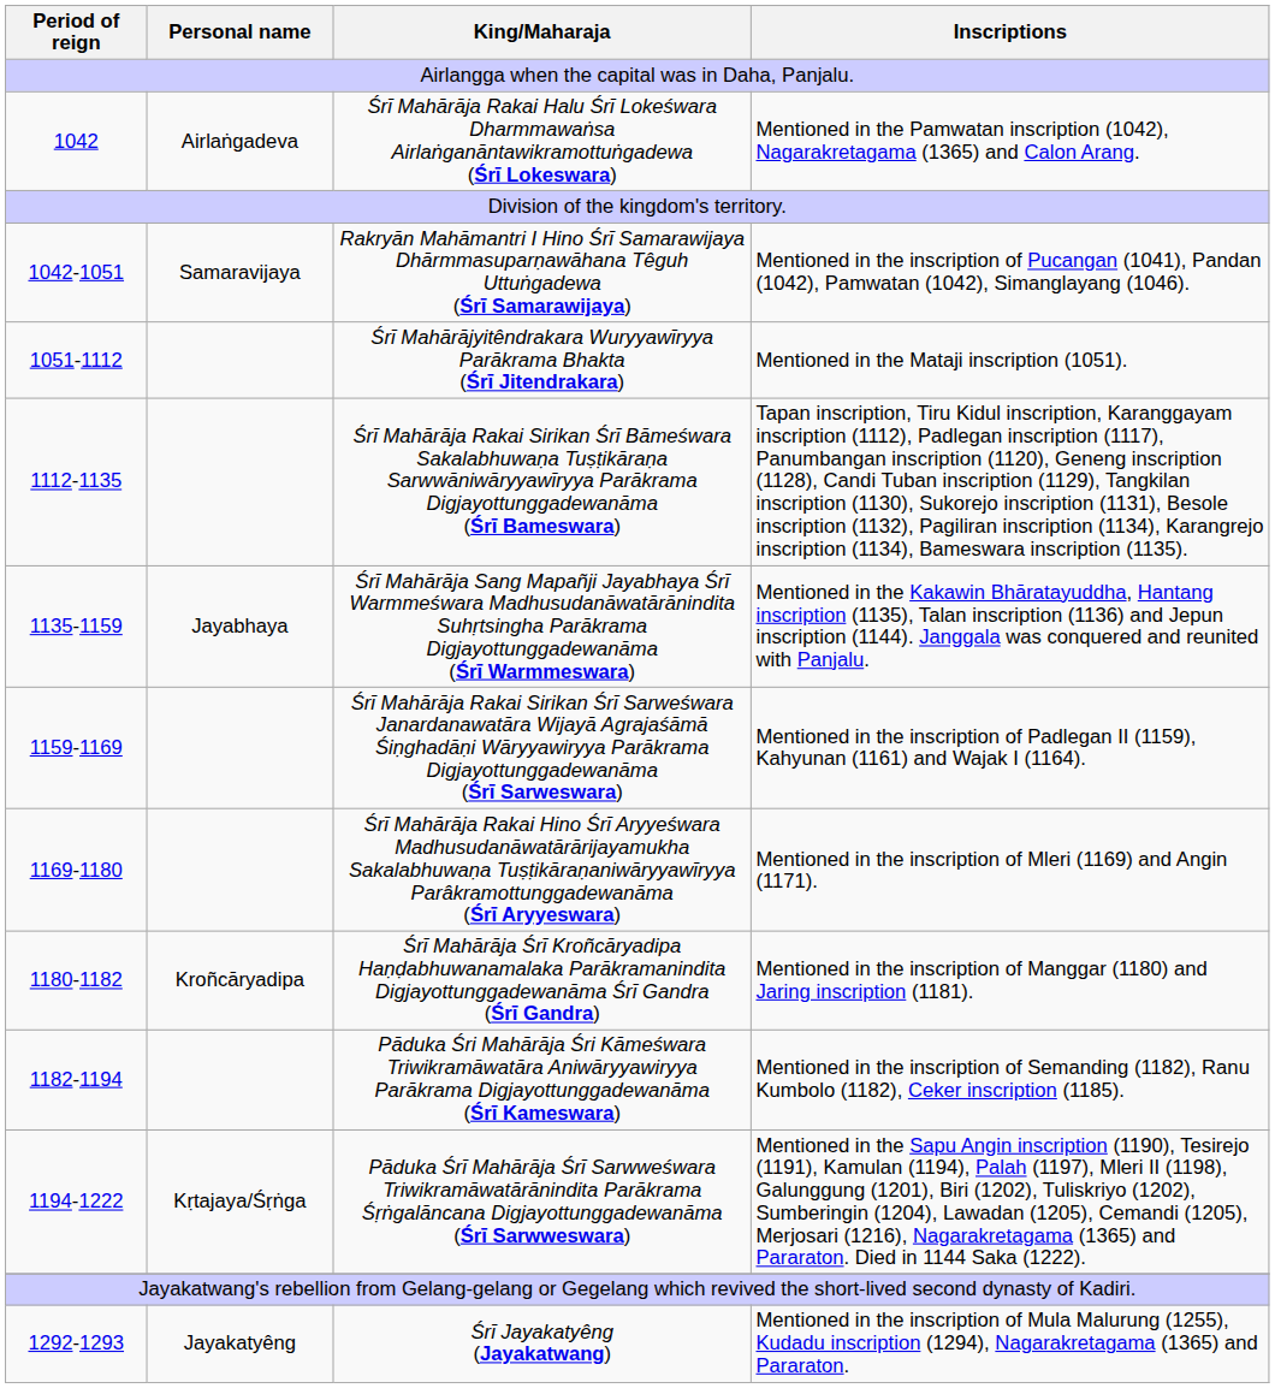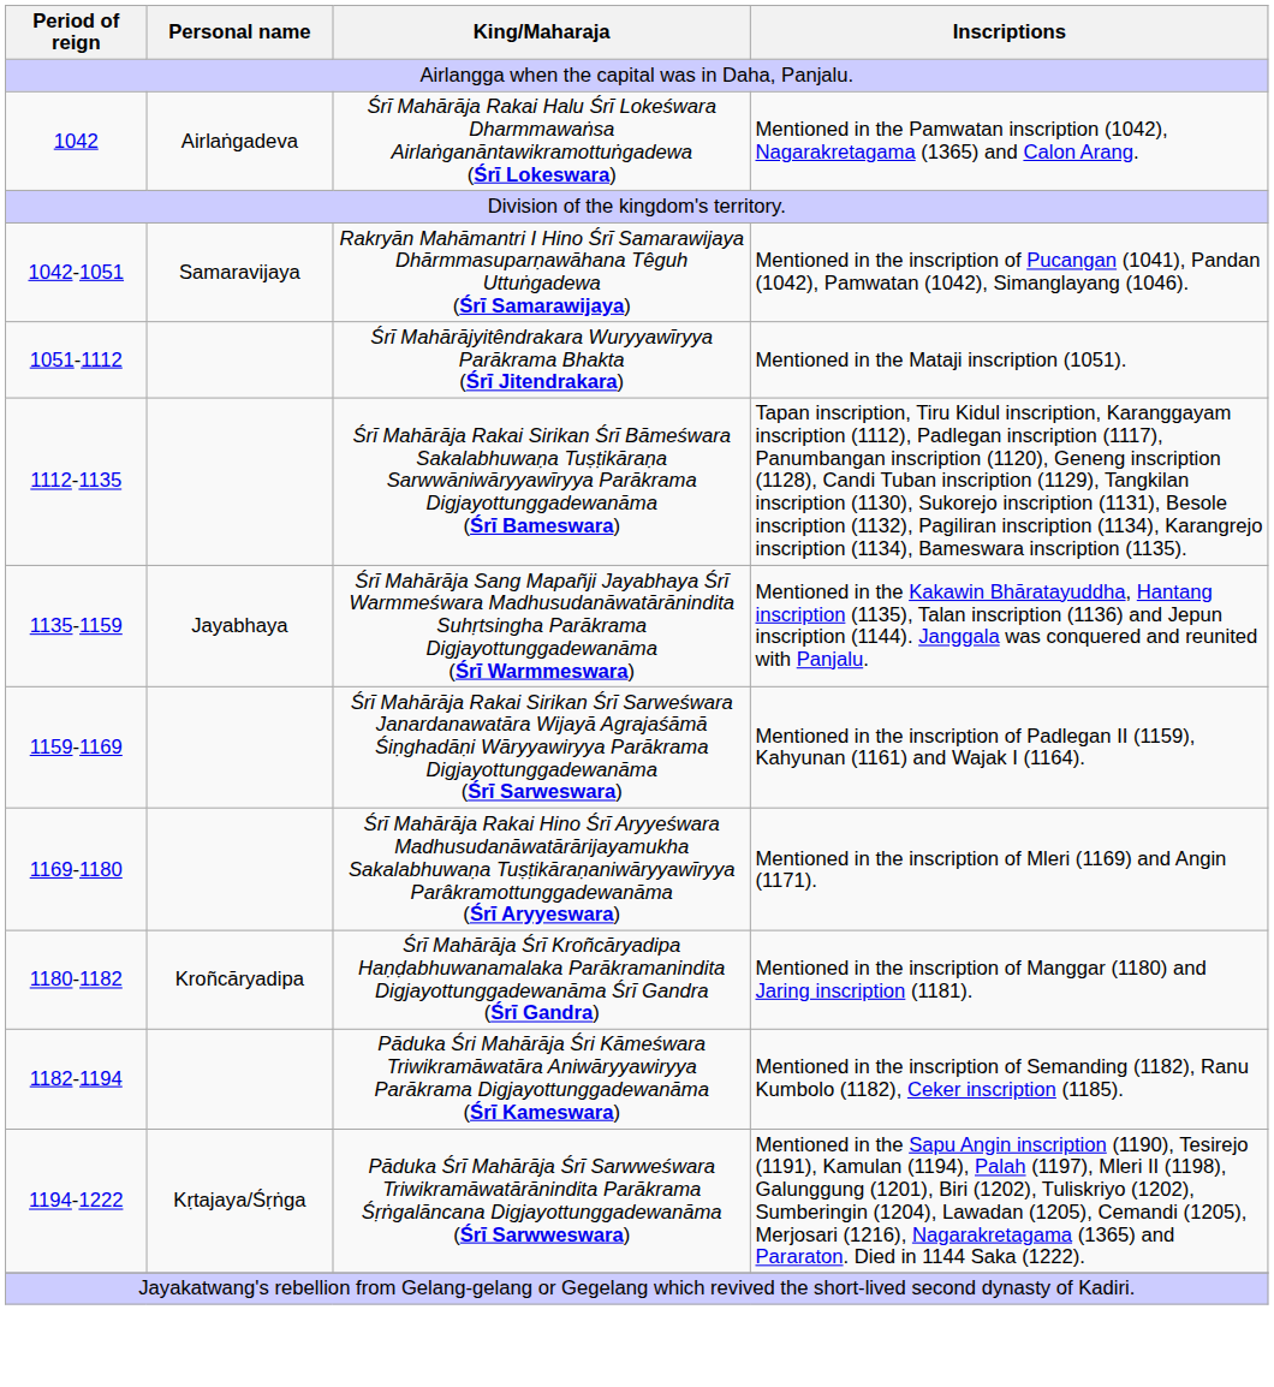- row: 1292-1293 | Jayakatyêng | Śrī Jayakatyêng (Jayakatwang) | Mentioned in the inscription of Mula Malurung (1255), Kudadu inscription (1294), Nagarakretagama (1365) and Pararaton.
